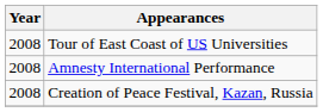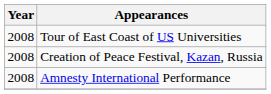rows swapped: Creation of Peace Festival, Kazan, Russia <-> Amnesty International Performance
